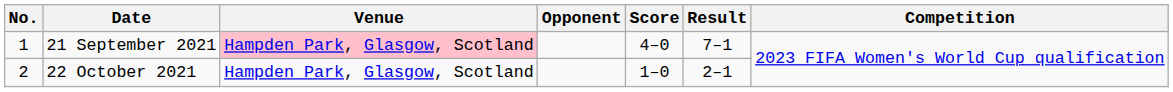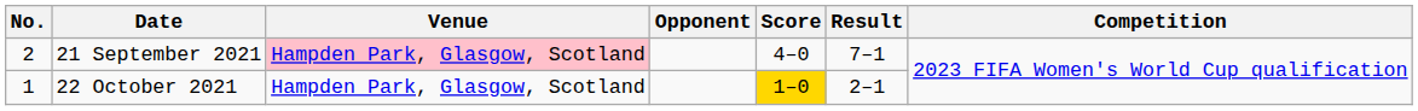21 September 2021 | No.: 1 -> 2
22 October 2021 | No.: 2 -> 1
22 October 2021 | Score: no background -> gold background
